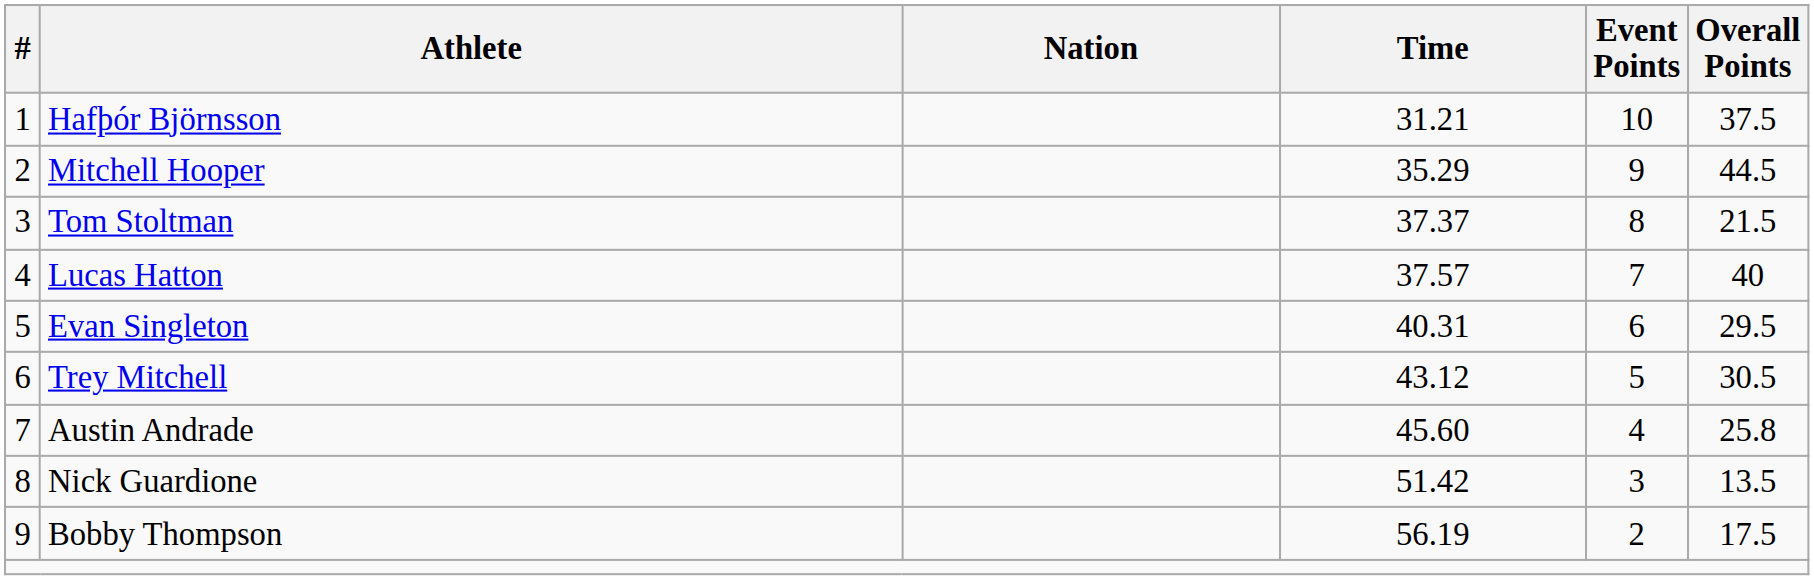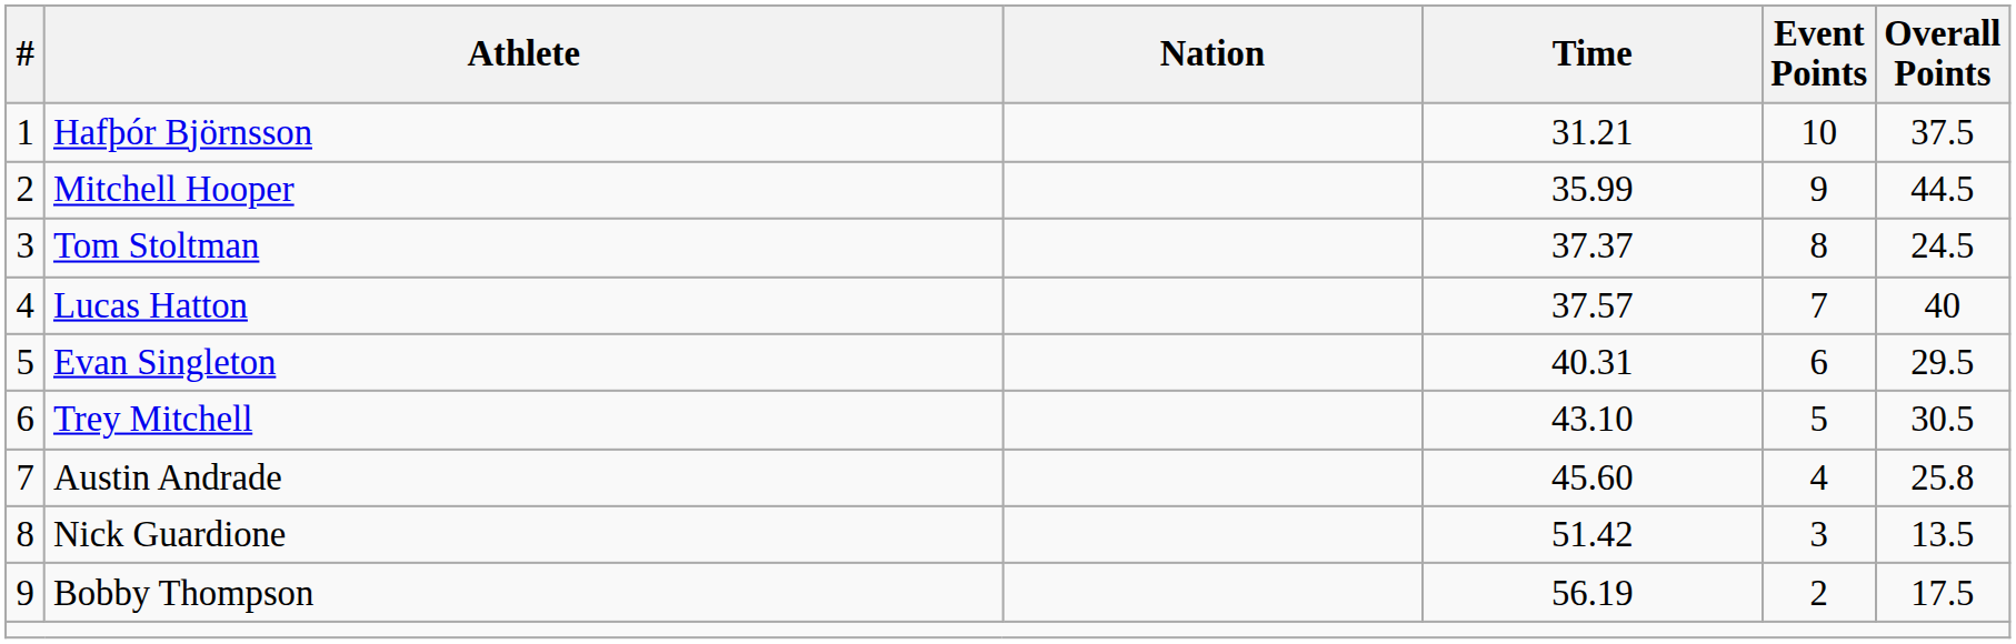Mitchell Hooper | Time: 35.29 -> 35.99
Tom Stoltman | Overall Points: 21.5 -> 24.5
Trey Mitchell | Time: 43.12 -> 43.10
